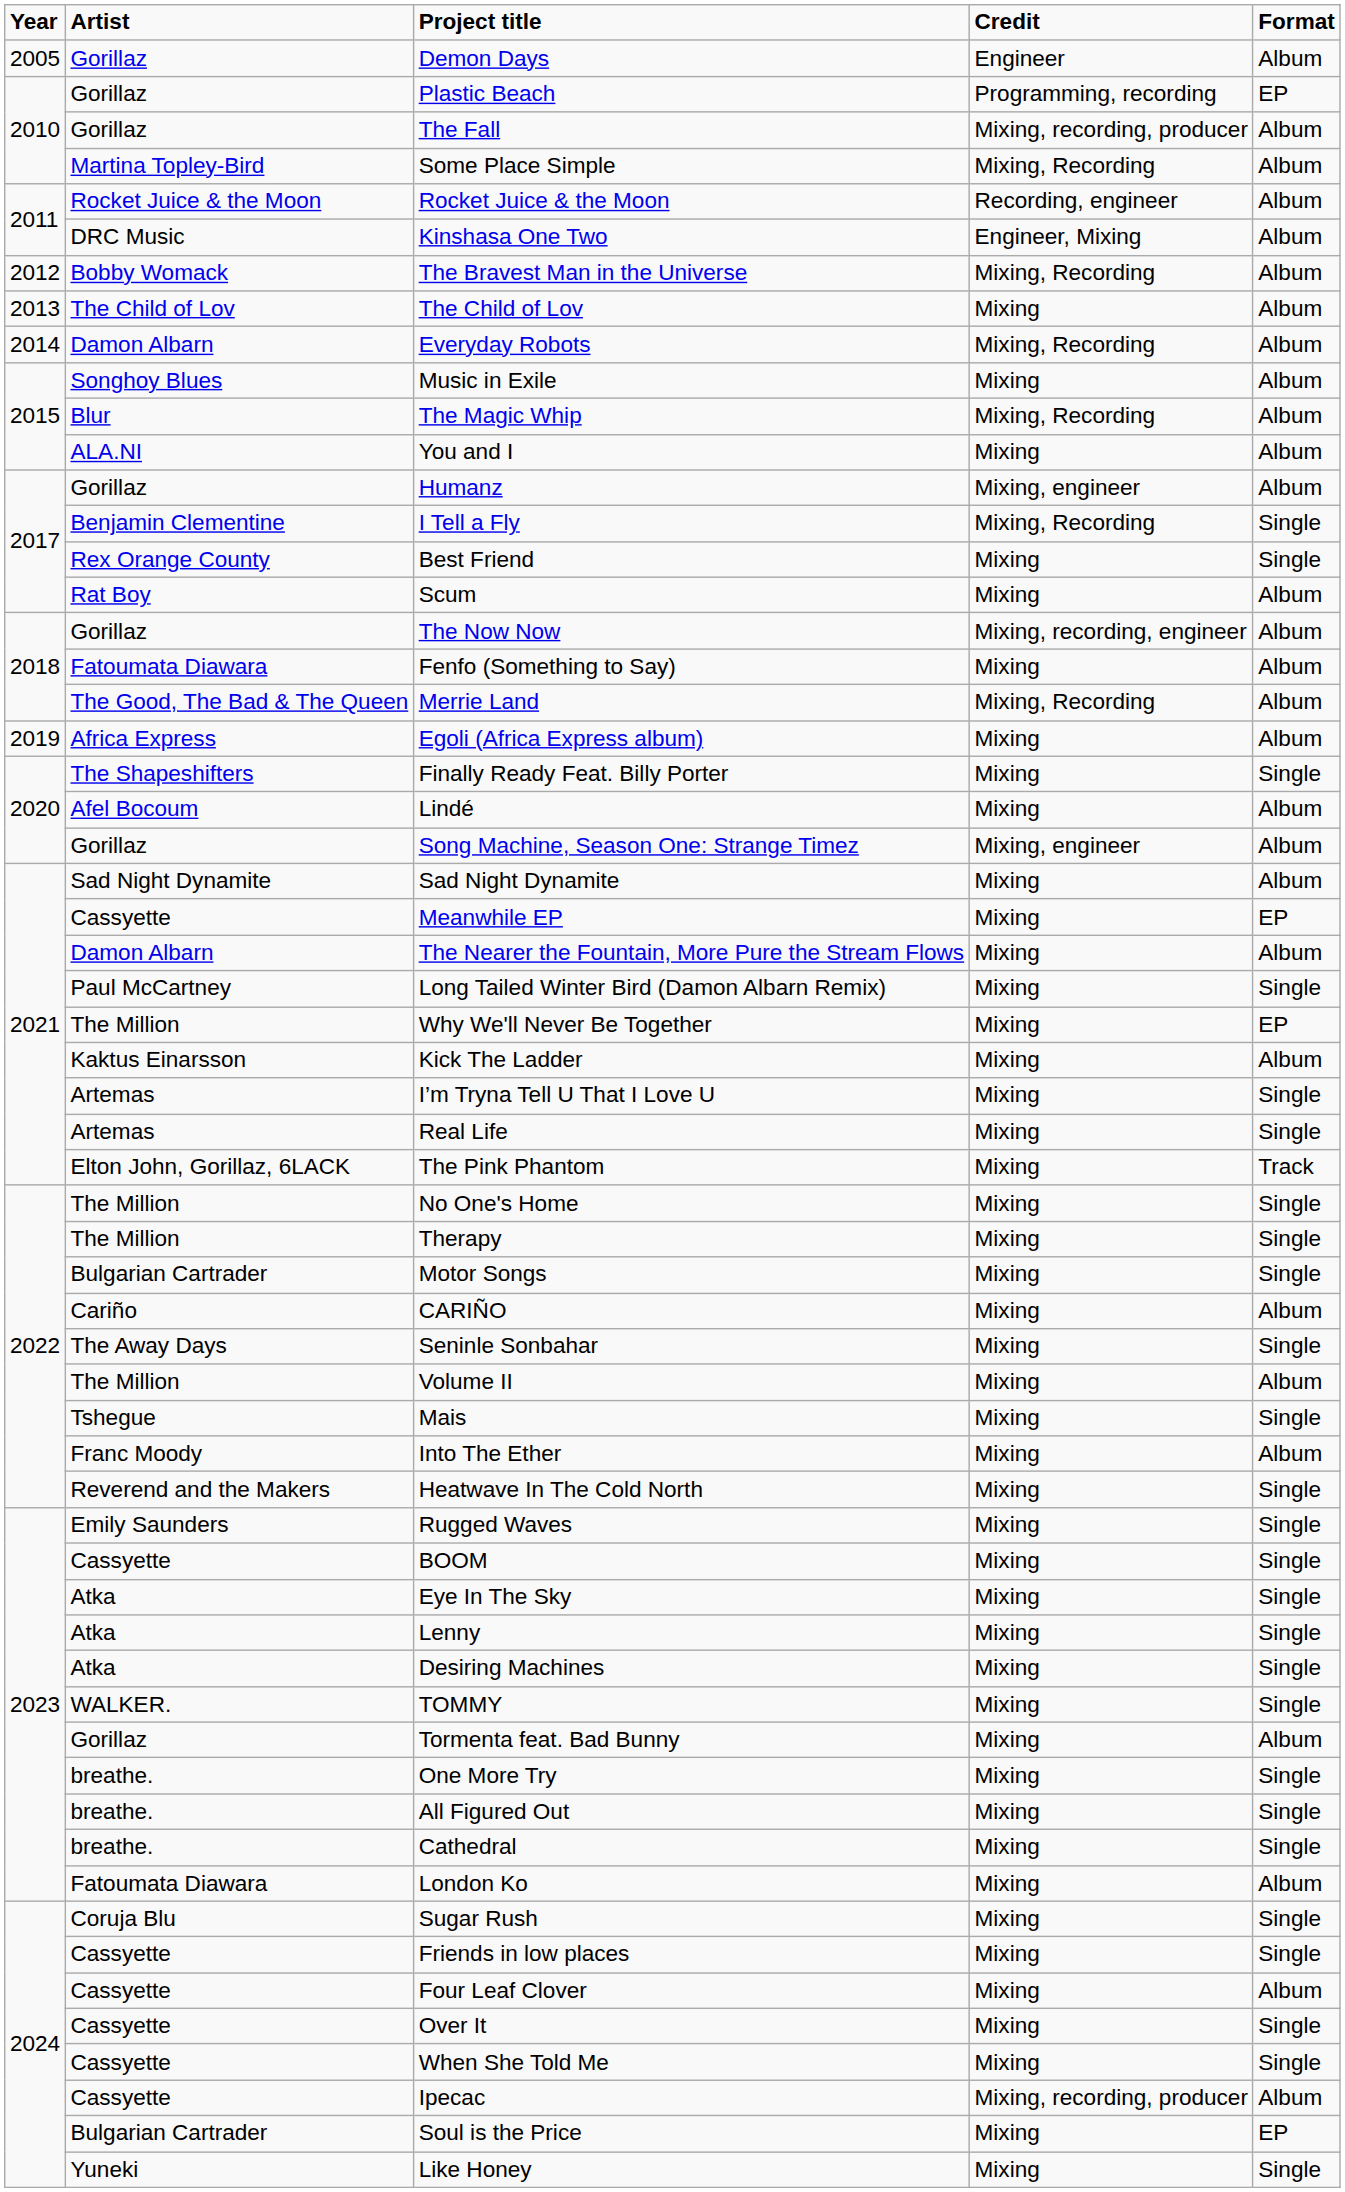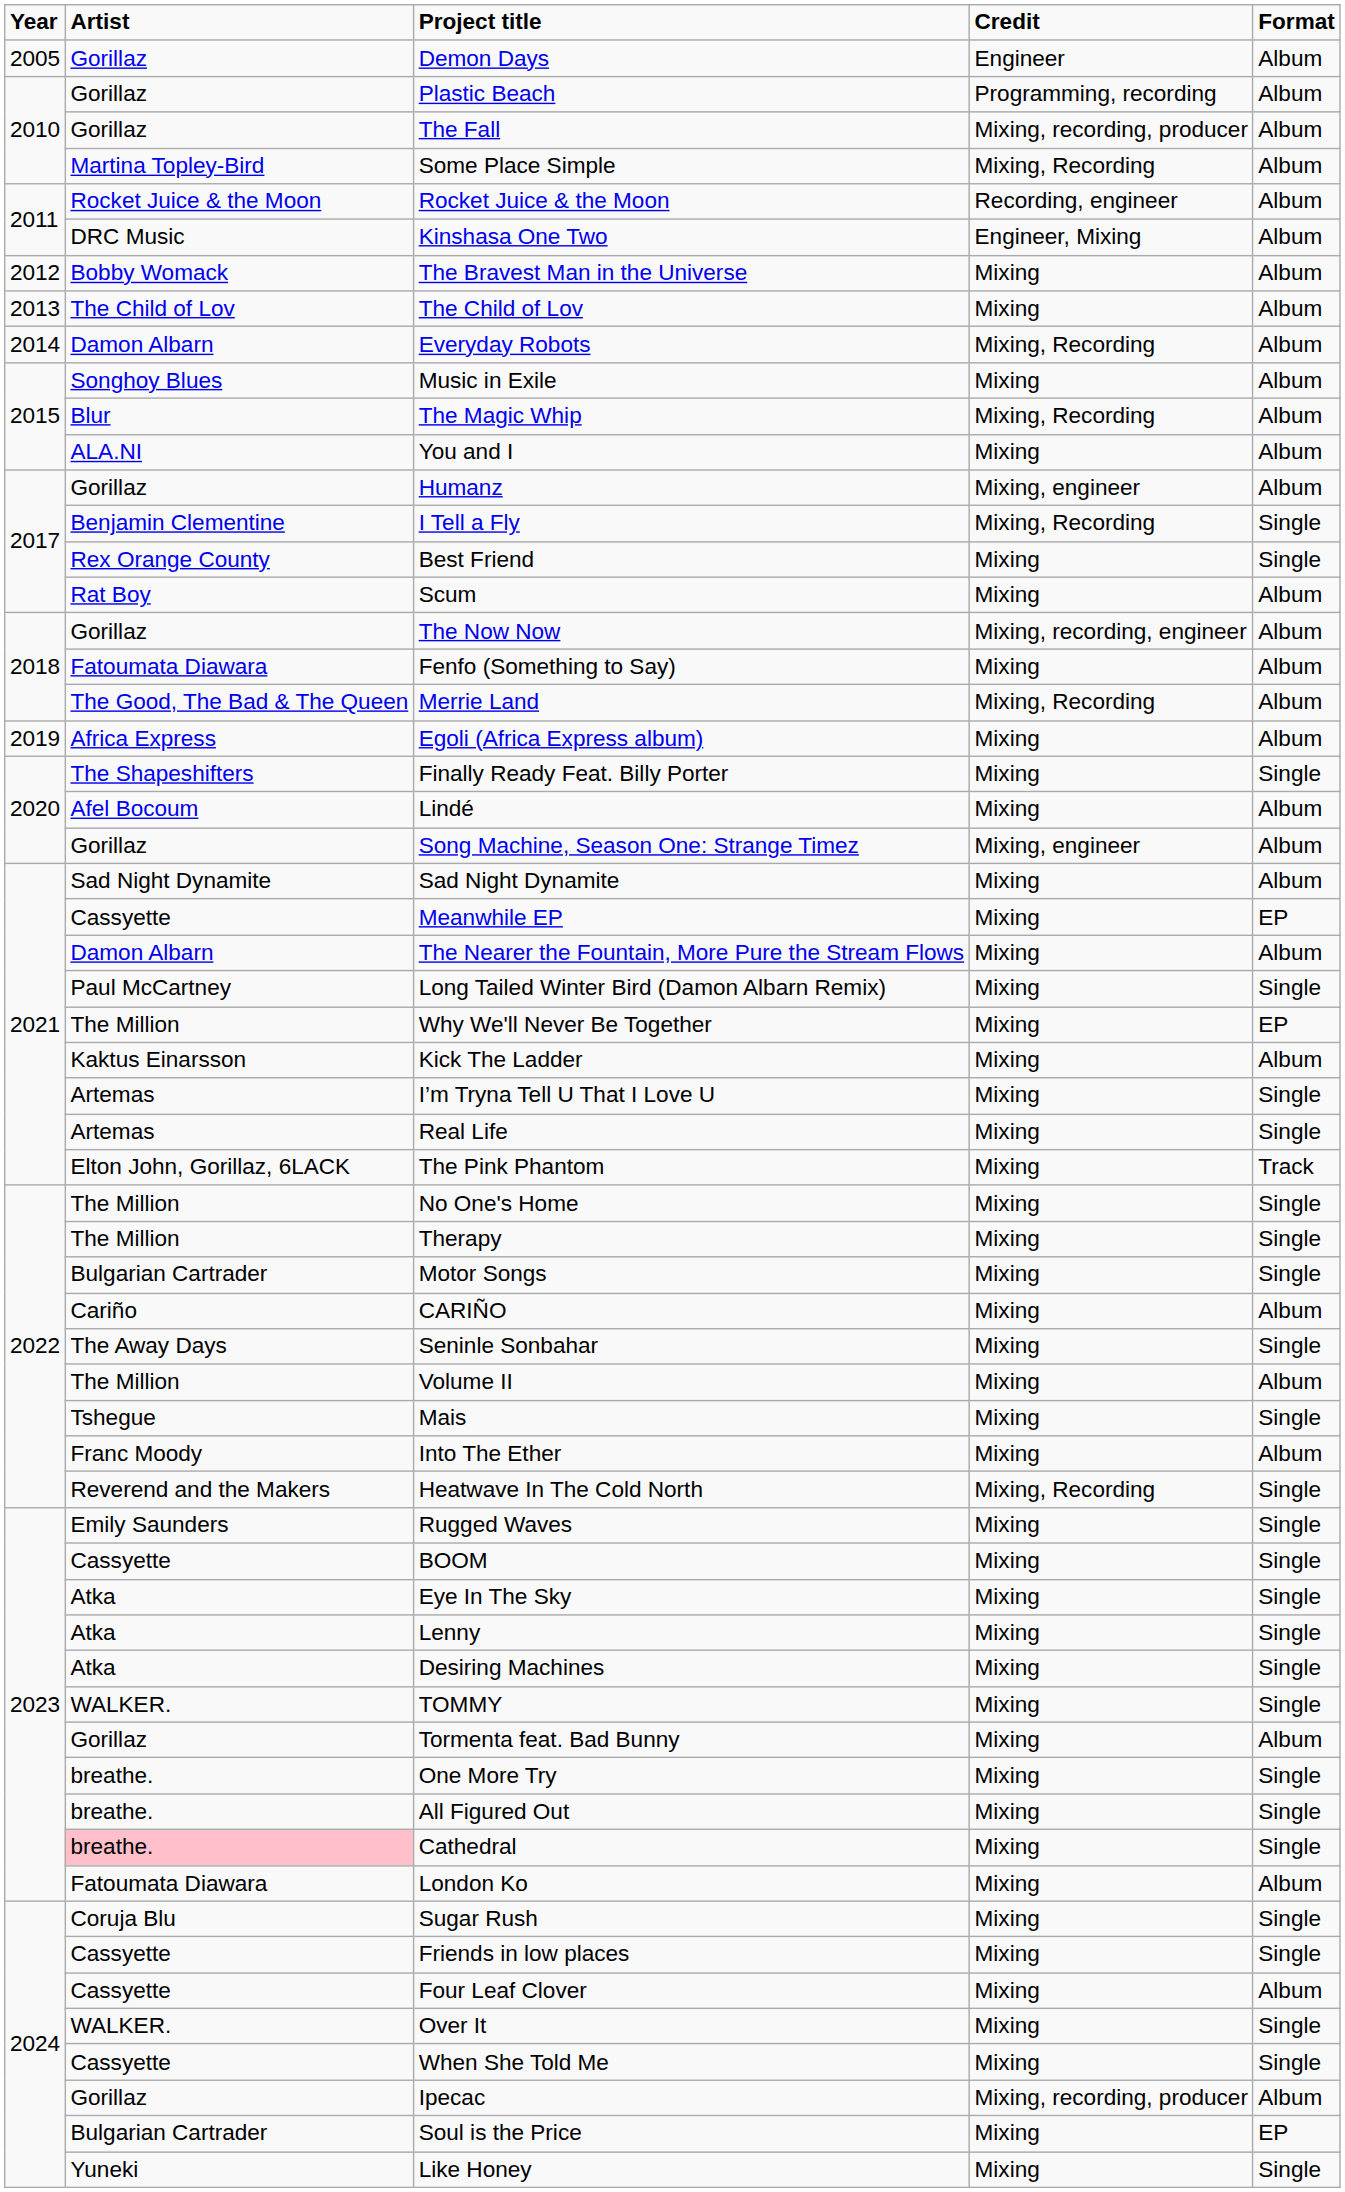Plastic Beach | Format: EP -> Album
The Bravest Man in the Universe | Credit: Mixing, Recording -> Mixing
Heatwave In The Cold North | Credit: Mixing -> Mixing, Recording
Cathedral | Artist: no background -> pink background
Over It | Artist: Cassyette -> WALKER.
Ipecac | Artist: Cassyette -> Gorillaz
